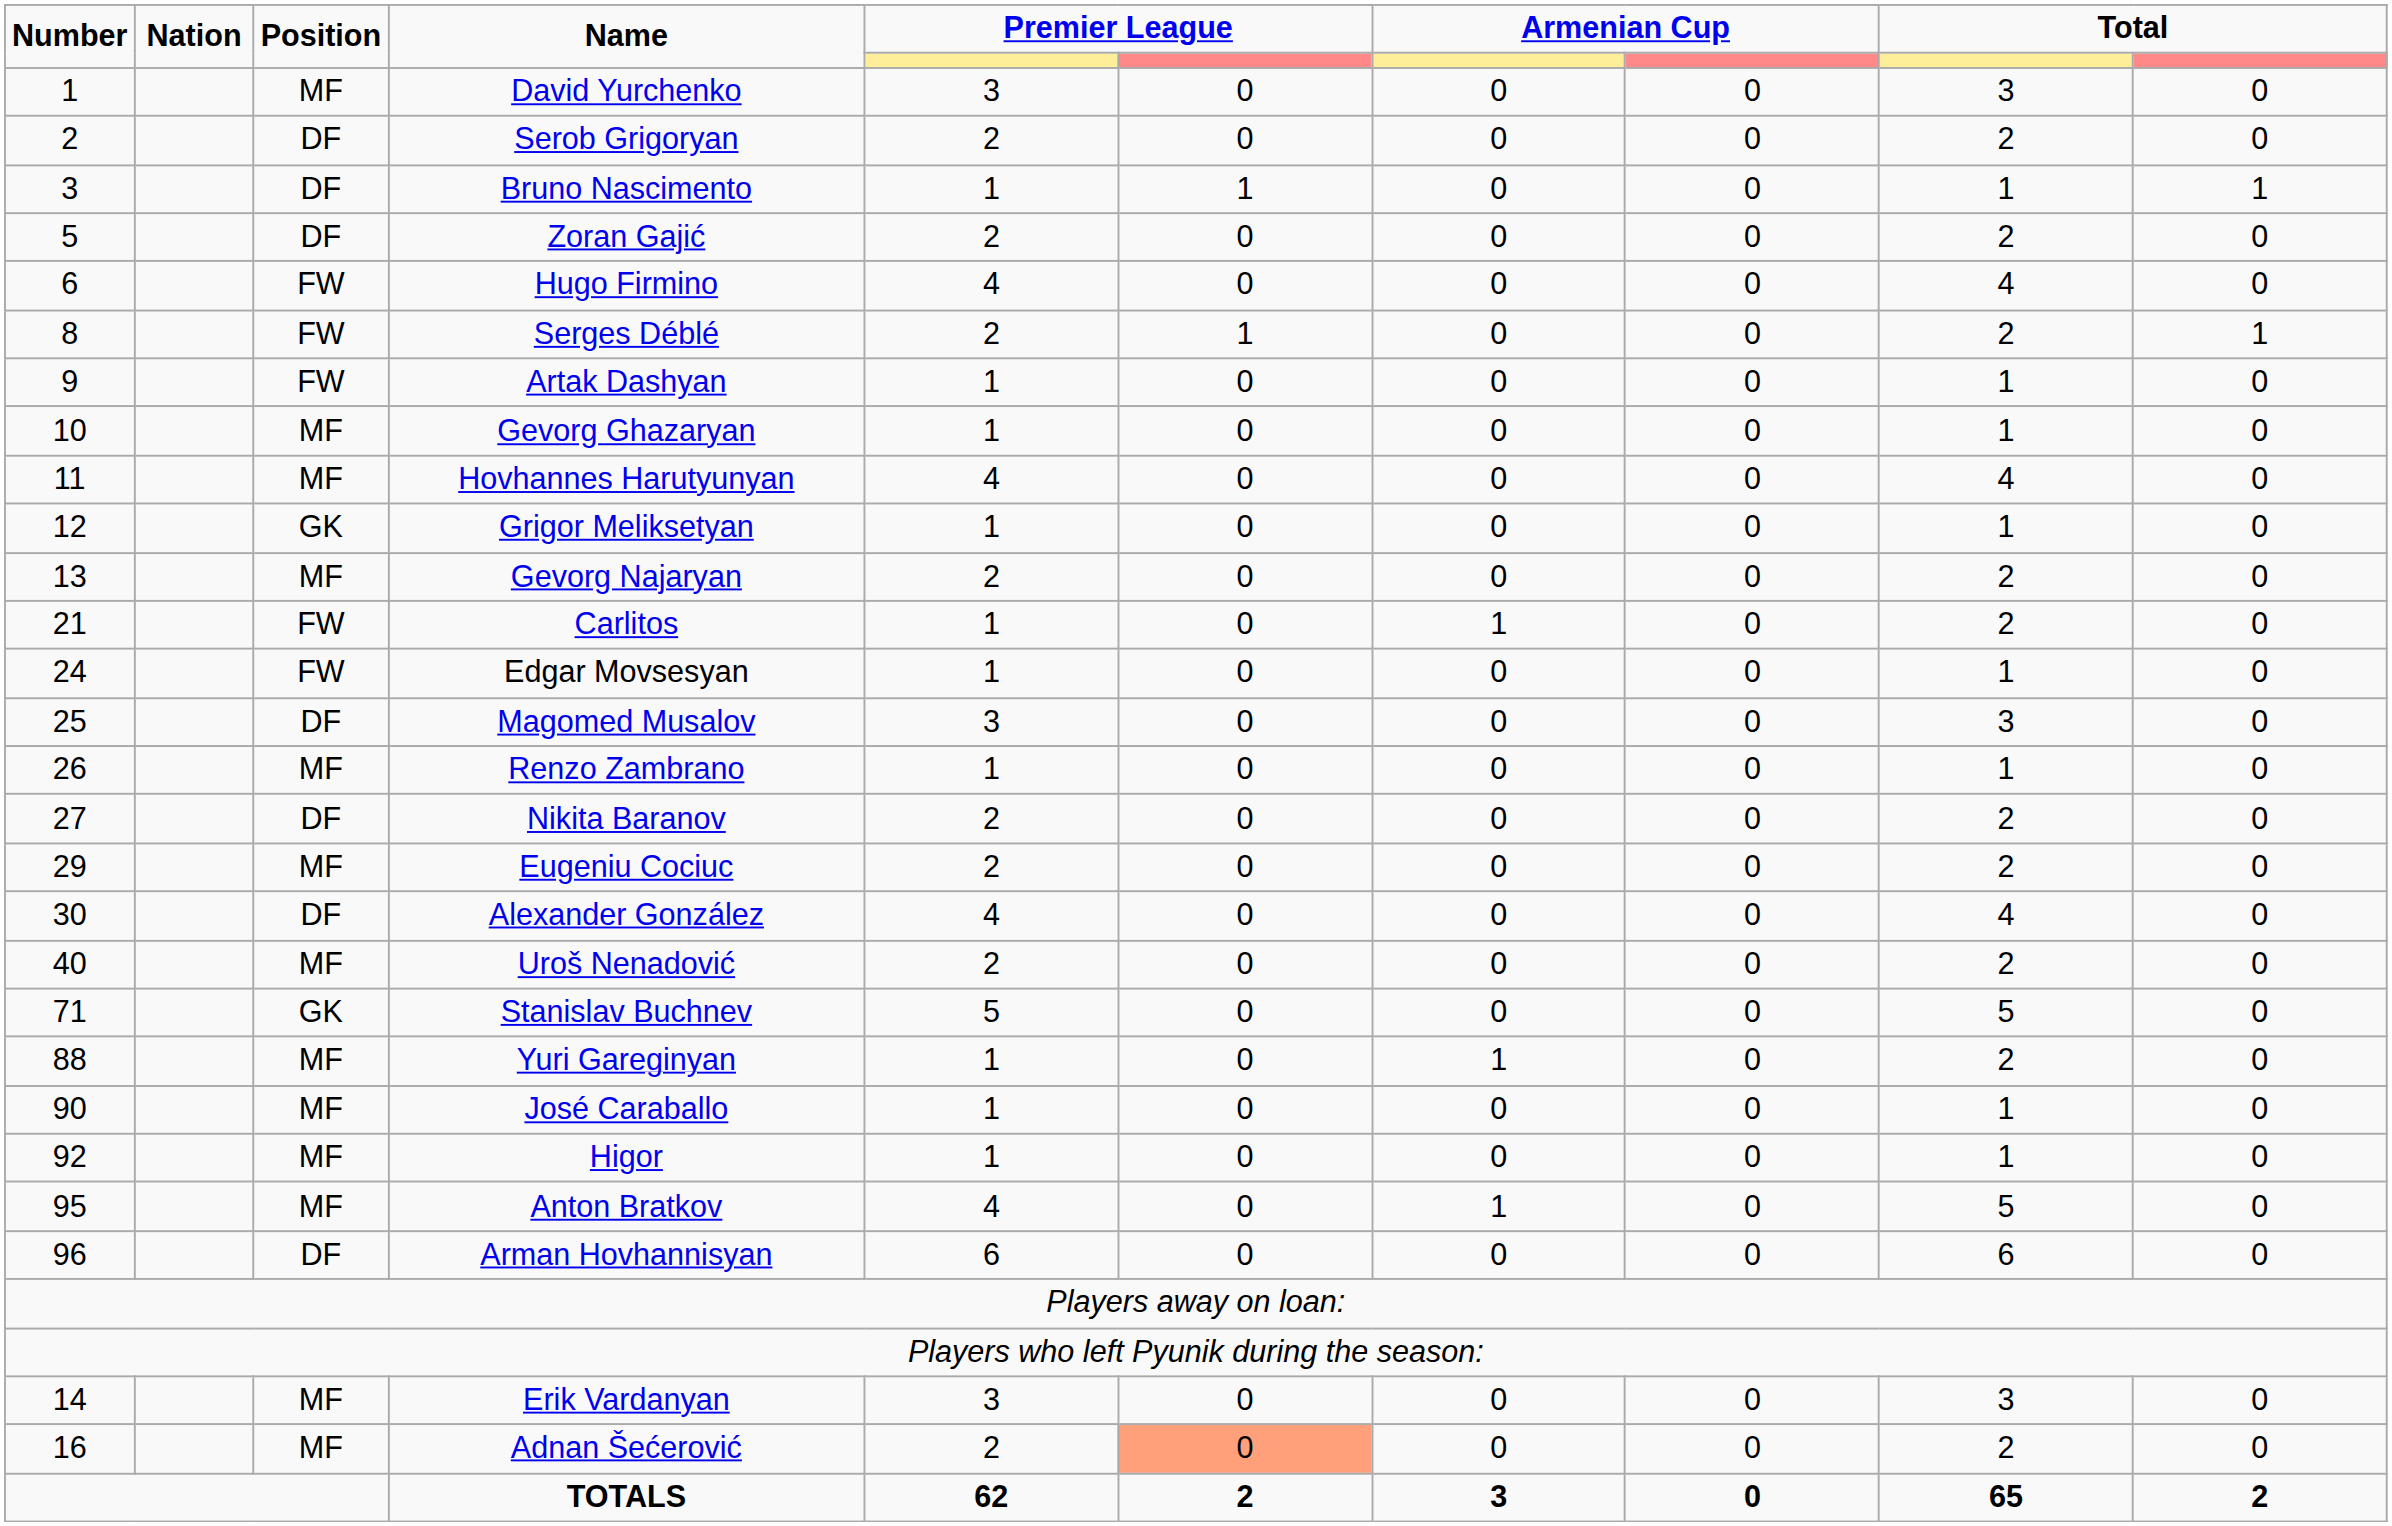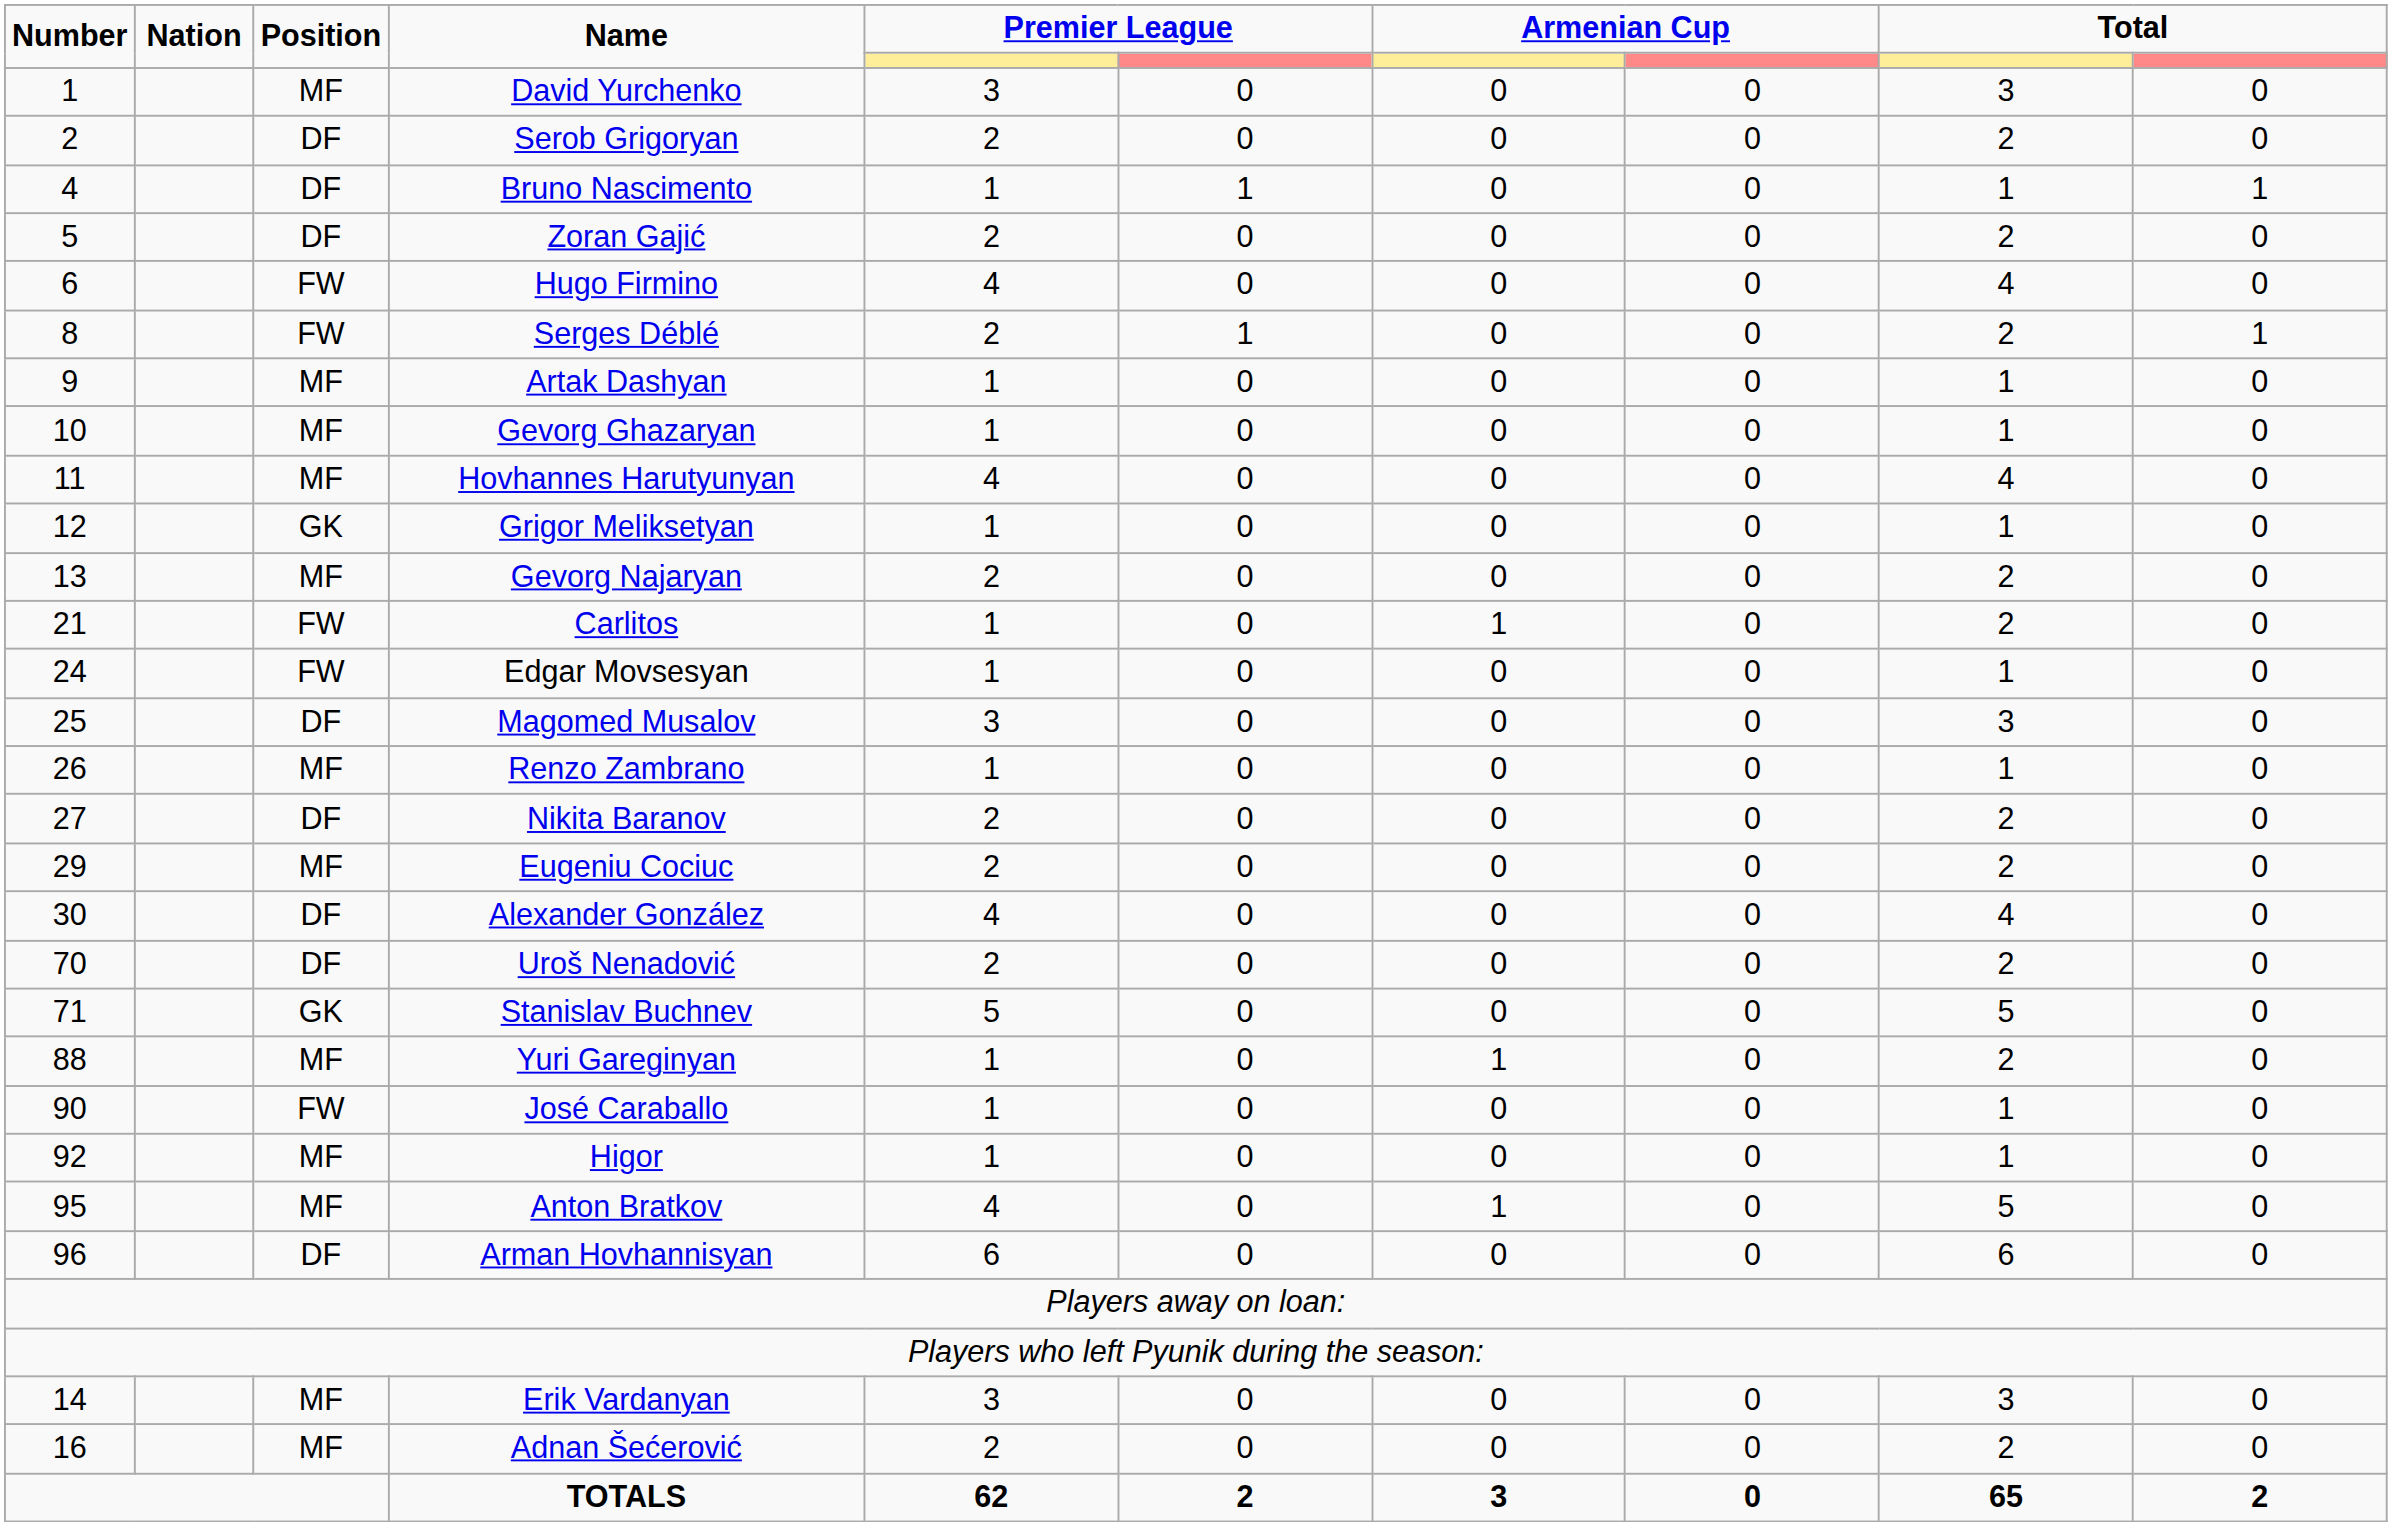Bruno Nascimento | Number: 3 -> 4
Artak Dashyan | Position: FW -> MF
Uroš Nenadović | Number: 40 -> 70
Uroš Nenadović | Position: MF -> DF
José Caraballo | Position: MF -> FW
Adnan Šećerović | column 6: lightsalmon background -> no background
